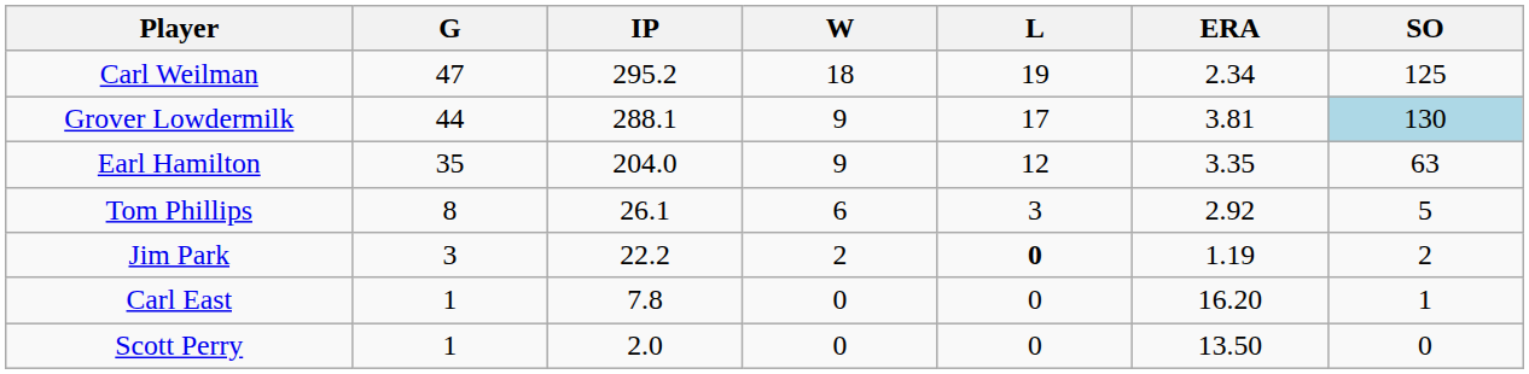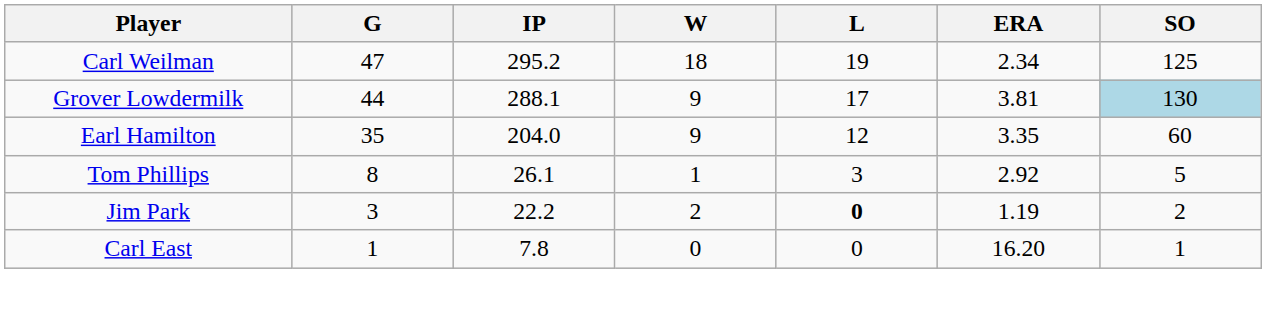Earl Hamilton | SO: 63 -> 60
Tom Phillips | W: 6 -> 1
- row: Scott Perry | 1 | 2.0 | 0 | 0 | 13.50 | 0
